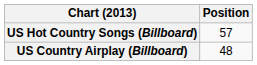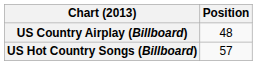rows swapped: US Country Airplay (Billboard) <-> US Hot Country Songs (Billboard)
